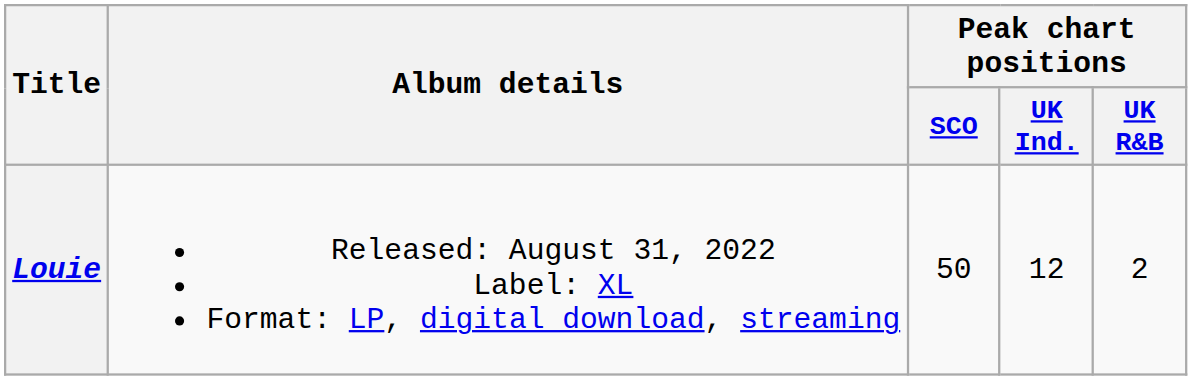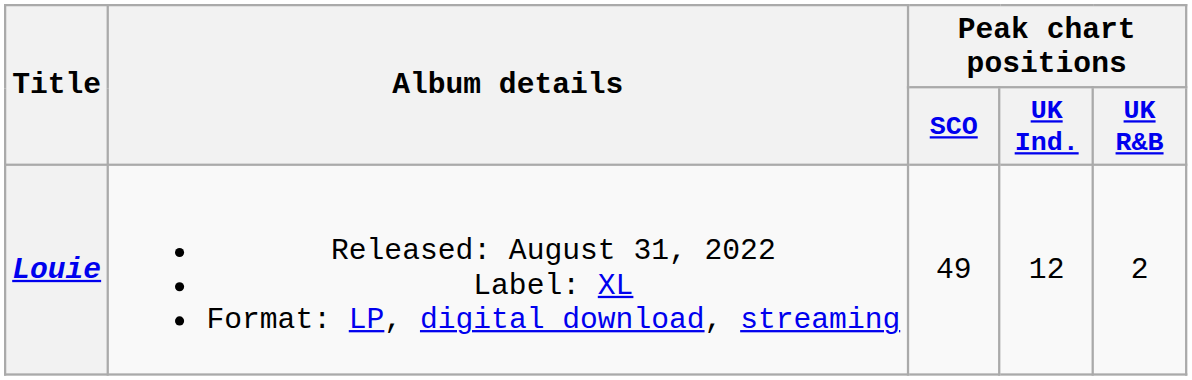Louie | Peak chart positions / SCO: 50 -> 49
